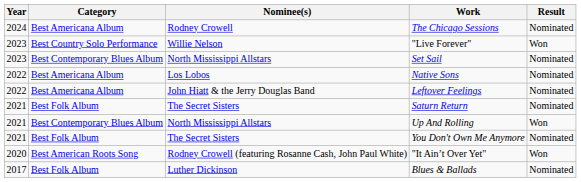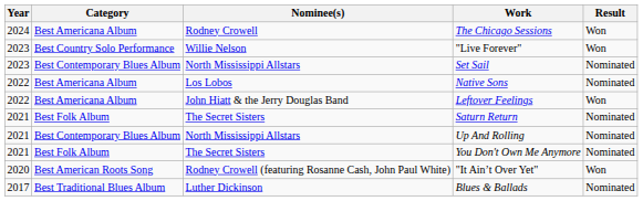The Chicago Sessions | Result: Nominated -> Won
Leftover Feelings | Result: Nominated -> Won
Up And Rolling | Result: Won -> Nominated
Blues & Ballads | Category: Best Folk Album -> Best Traditional Blues Album
